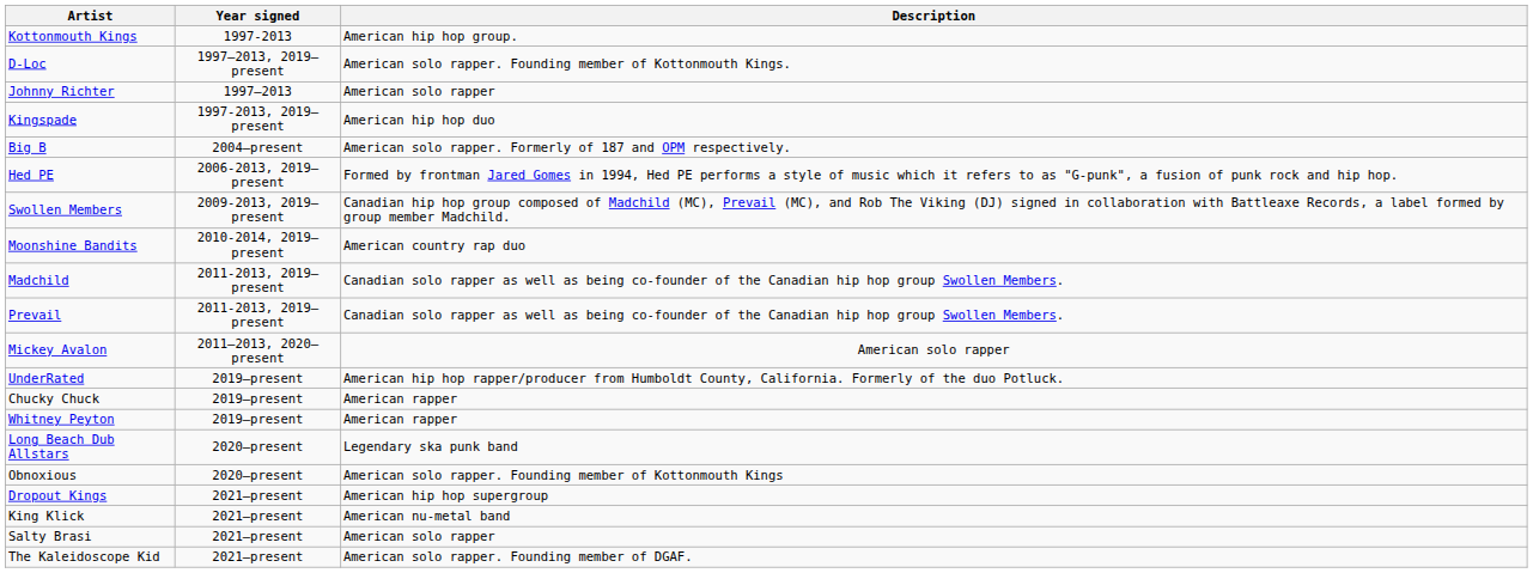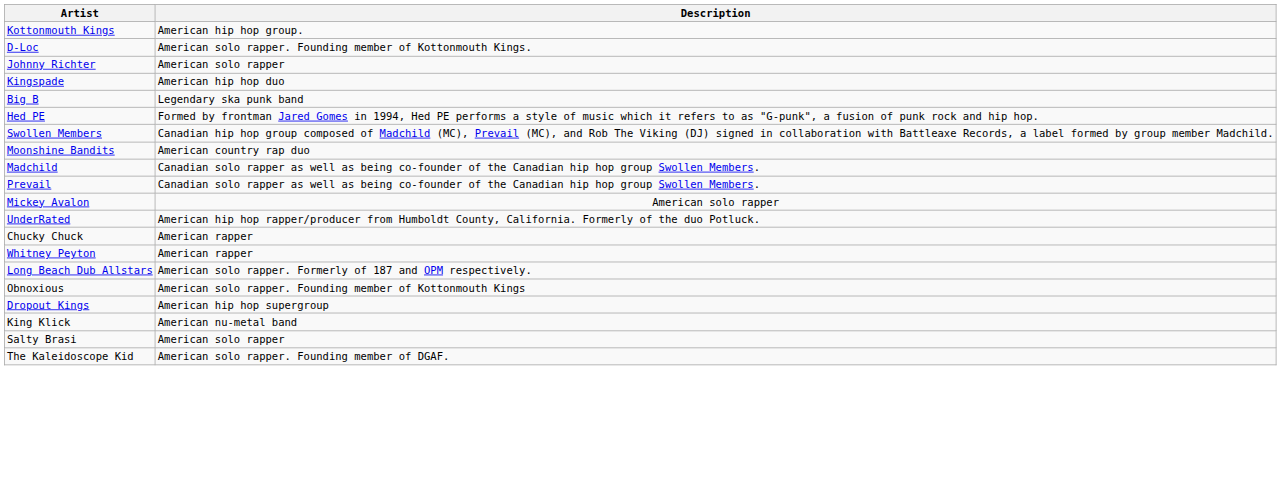- column: Year signed | 1997-2013 | 1997–2013, 2019–present | 1997–2013 | 1997-2013, 2019–present | 2004–present | 2006-2013, 2019–present | 2009-2013, 2019–present | 2010-2014, 2019–present | 2011-2013, 2019–present | 2011-2013, 2019–present | 2011–2013, 2020–present | 2019–present | 2019–present | 2019–present | 2020–present | 2020–present | 2021–present | 2021–present | 2021–present | 2021–present
Big B | Description: American solo rapper. Formerly of 187 and OPM respectively. -> Legendary ska punk band
Long Beach Dub Allstars | Description: Legendary ska punk band -> American solo rapper. Formerly of 187 and OPM respectively.
